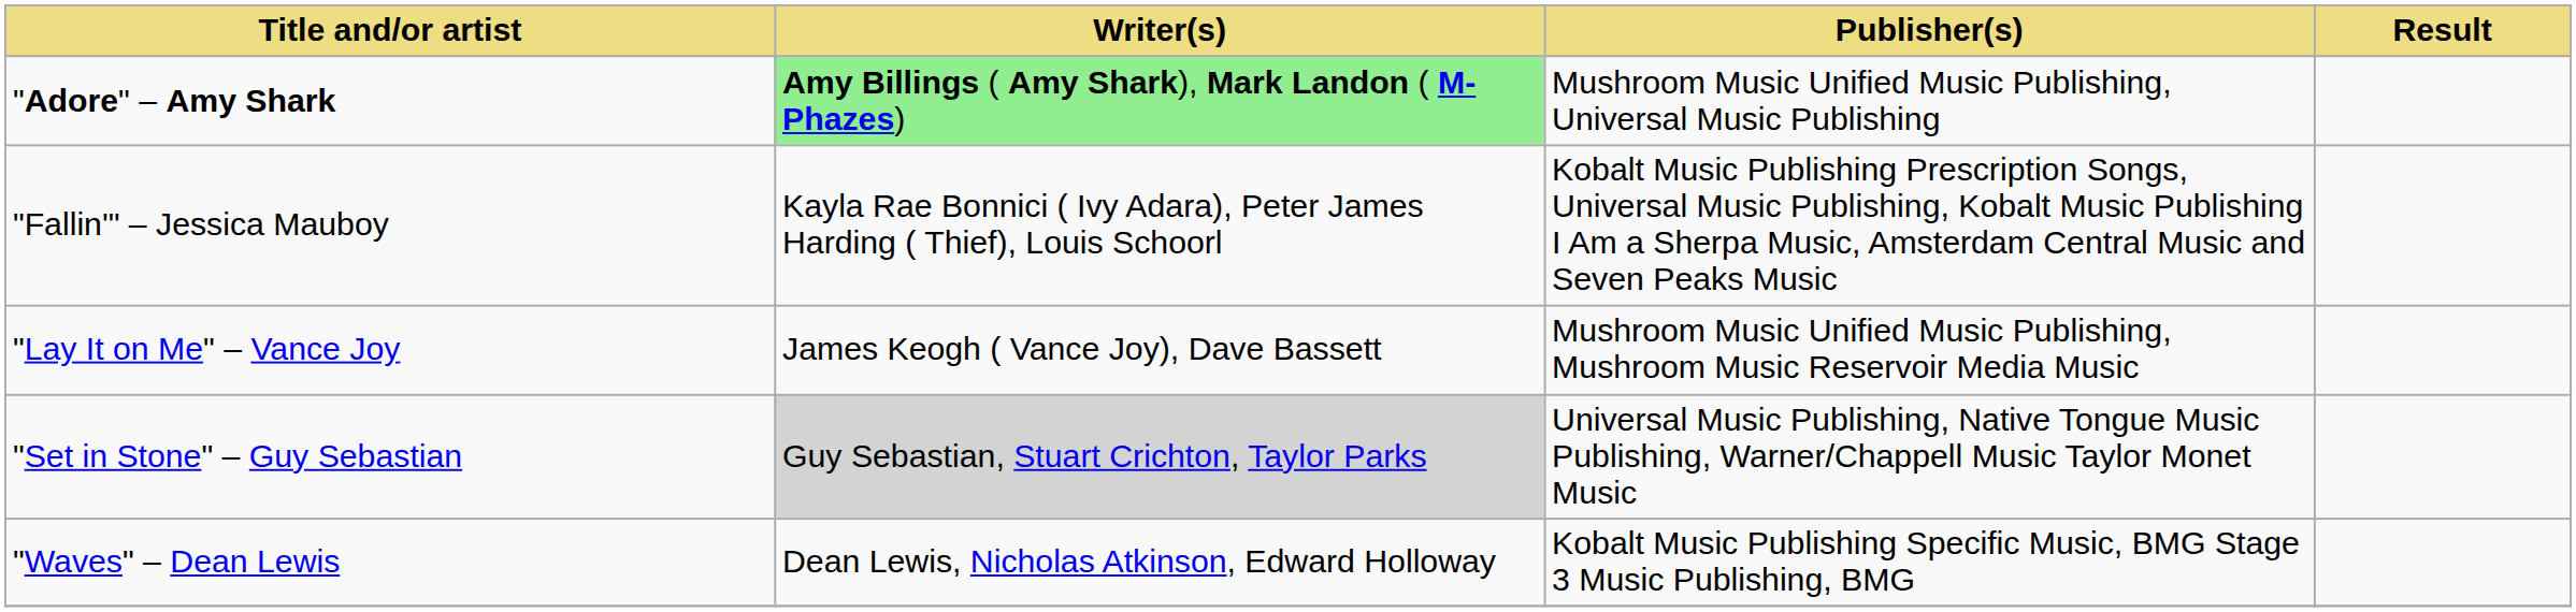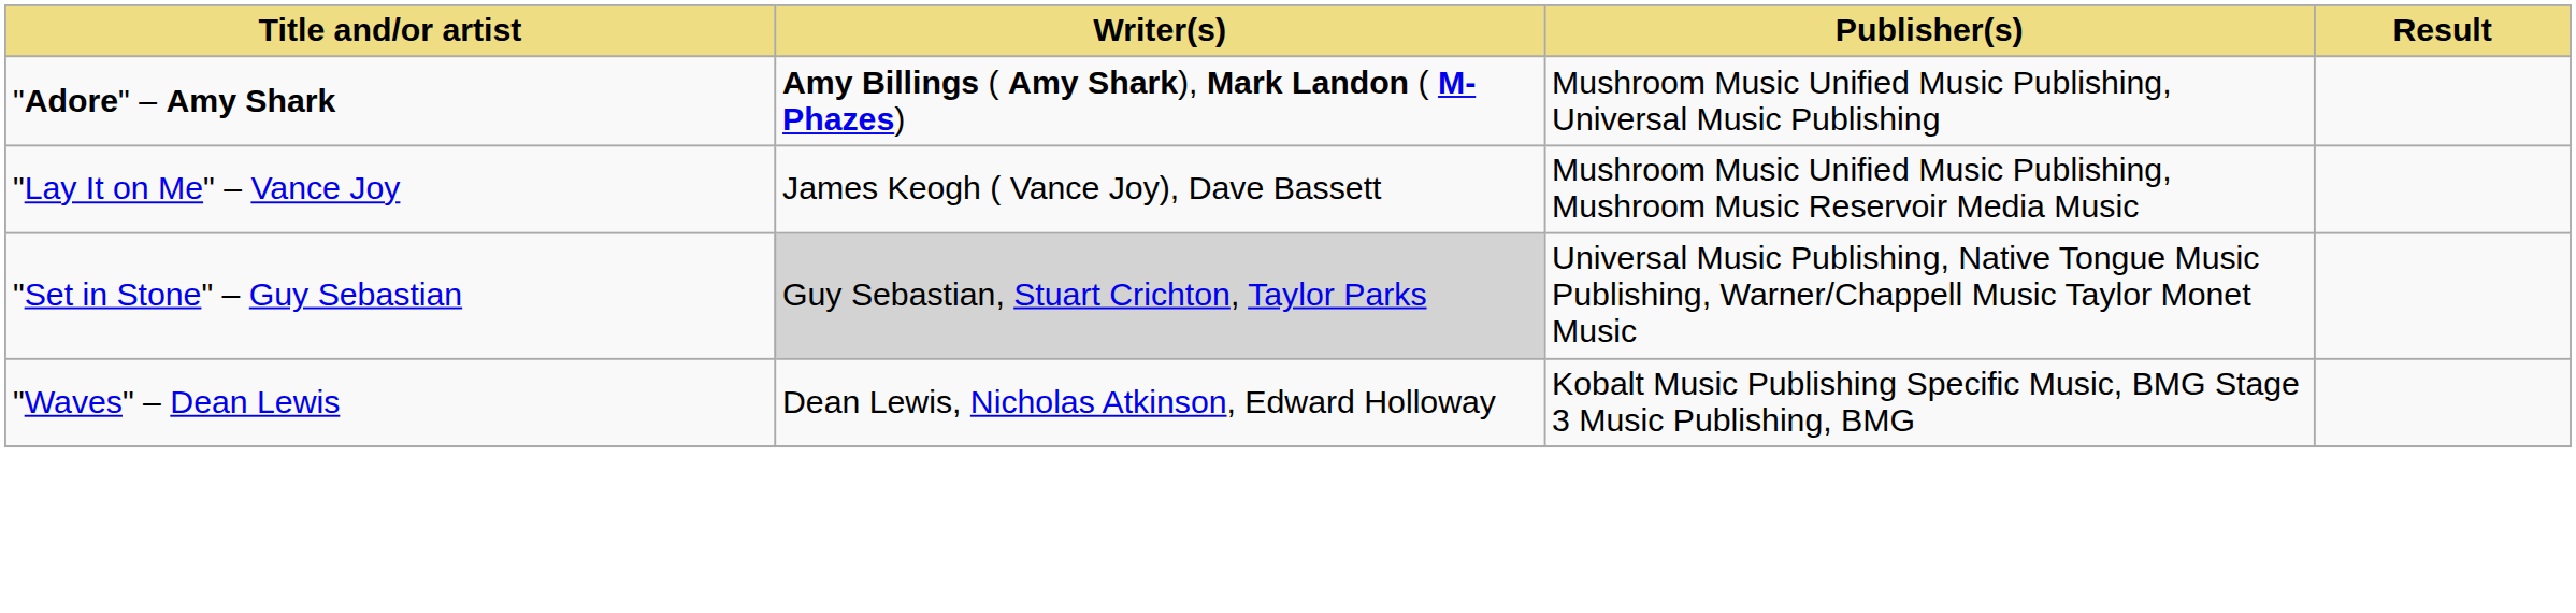"Adore" – Amy Shark | Writer(s): lightgreen background -> no background
- row: "Fallin'" – Jessica Mauboy | Kayla Rae Bonnici ( Ivy Adara), Peter James Harding ( Thief), Louis Schoorl | Kobalt Music Publishing Prescription Songs, Universal Music Publishing, Kobalt Music Publishing I Am a Sherpa Music, Amsterdam Central Music and Seven Peaks Music
